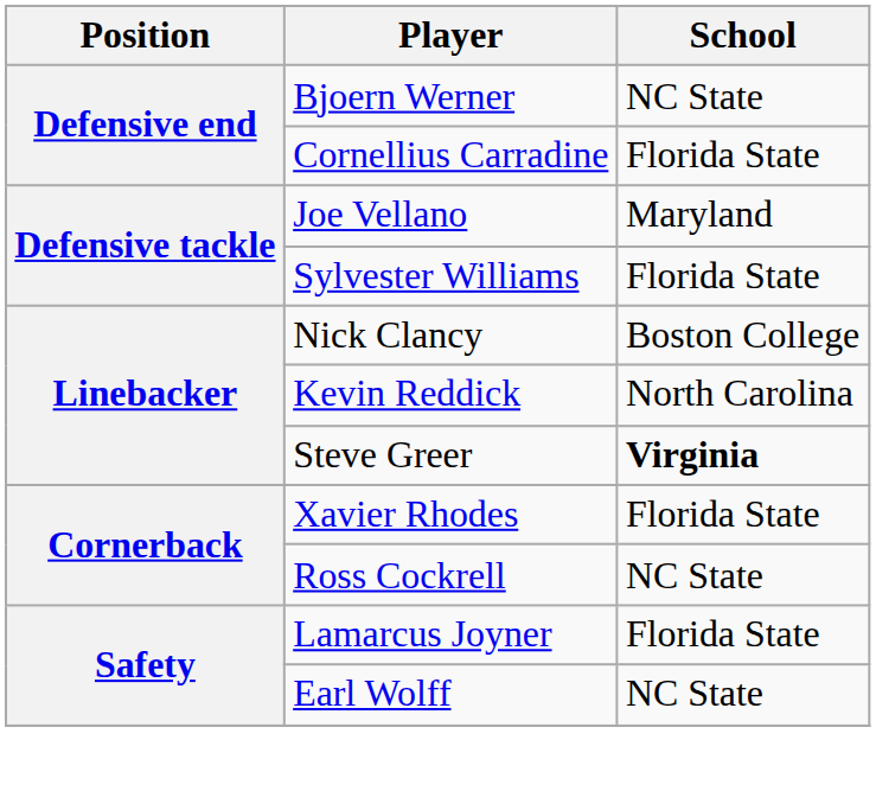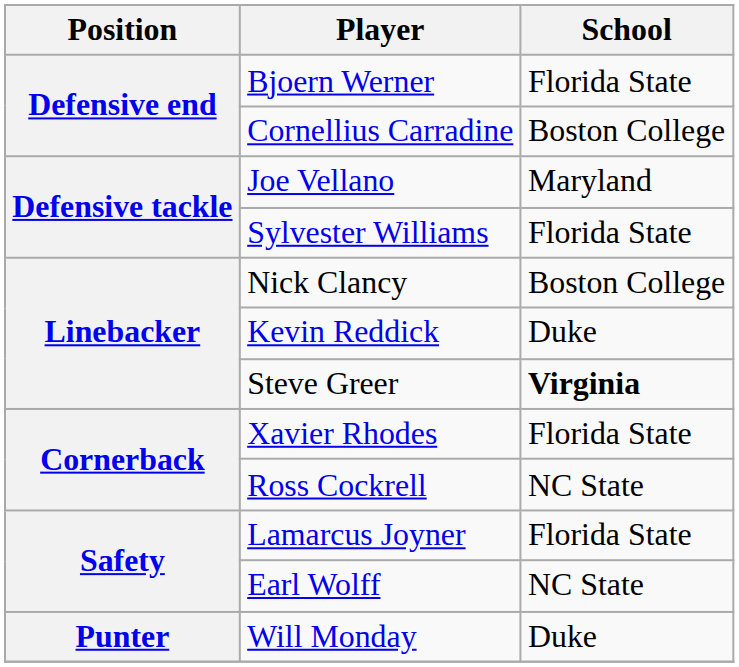Bjoern Werner | School: NC State -> Florida State
Cornellius Carradine | School: Florida State -> Boston College
Kevin Reddick | School: North Carolina -> Duke
+ row: Punter | Will Monday | Duke
